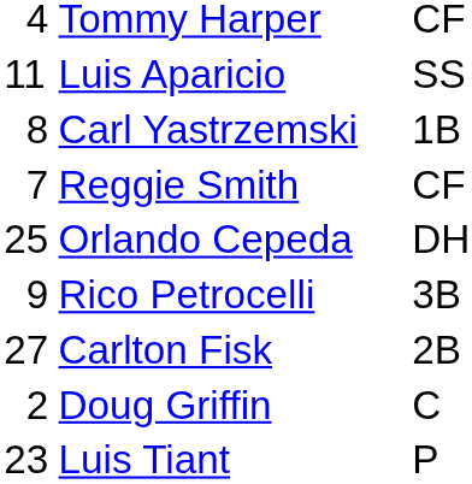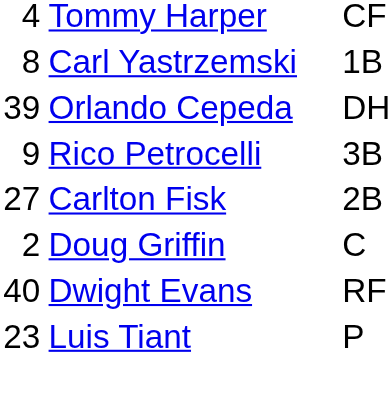- row: 11 | Luis Aparicio | SS
- row: 7 | Reggie Smith | CF
Orlando Cepeda | column 1: 25 -> 39
+ row: 40 | Dwight Evans | RF
